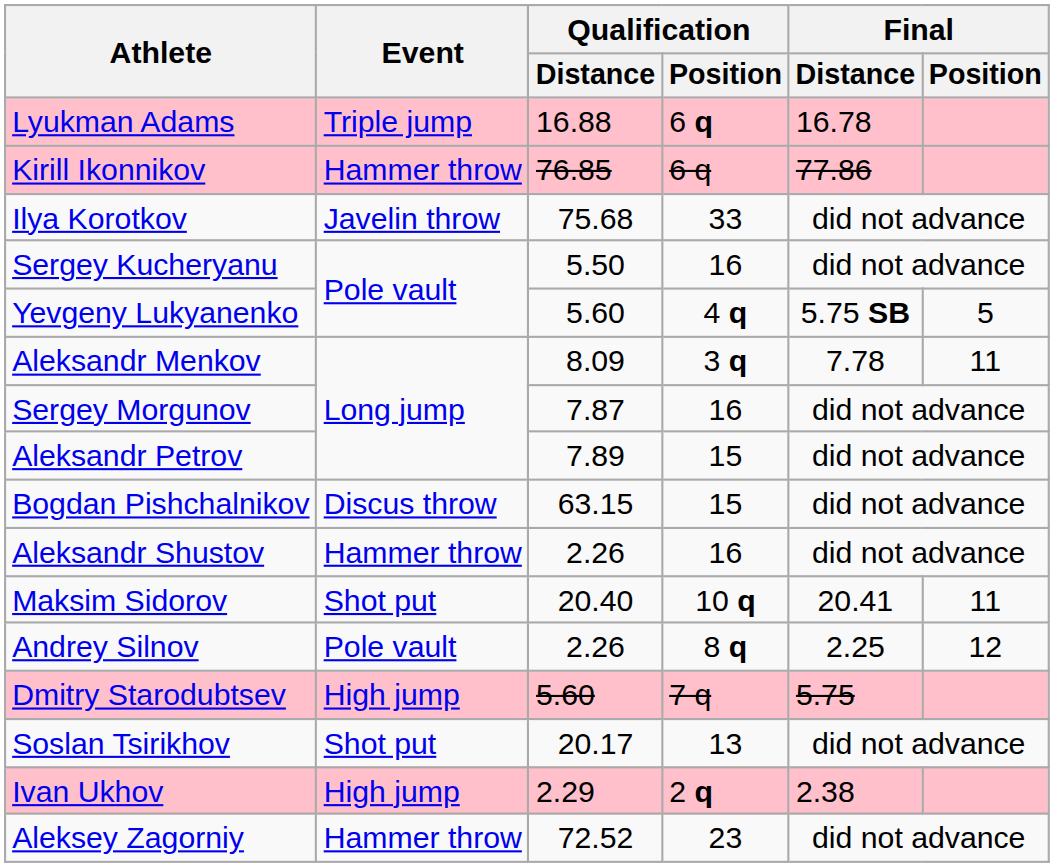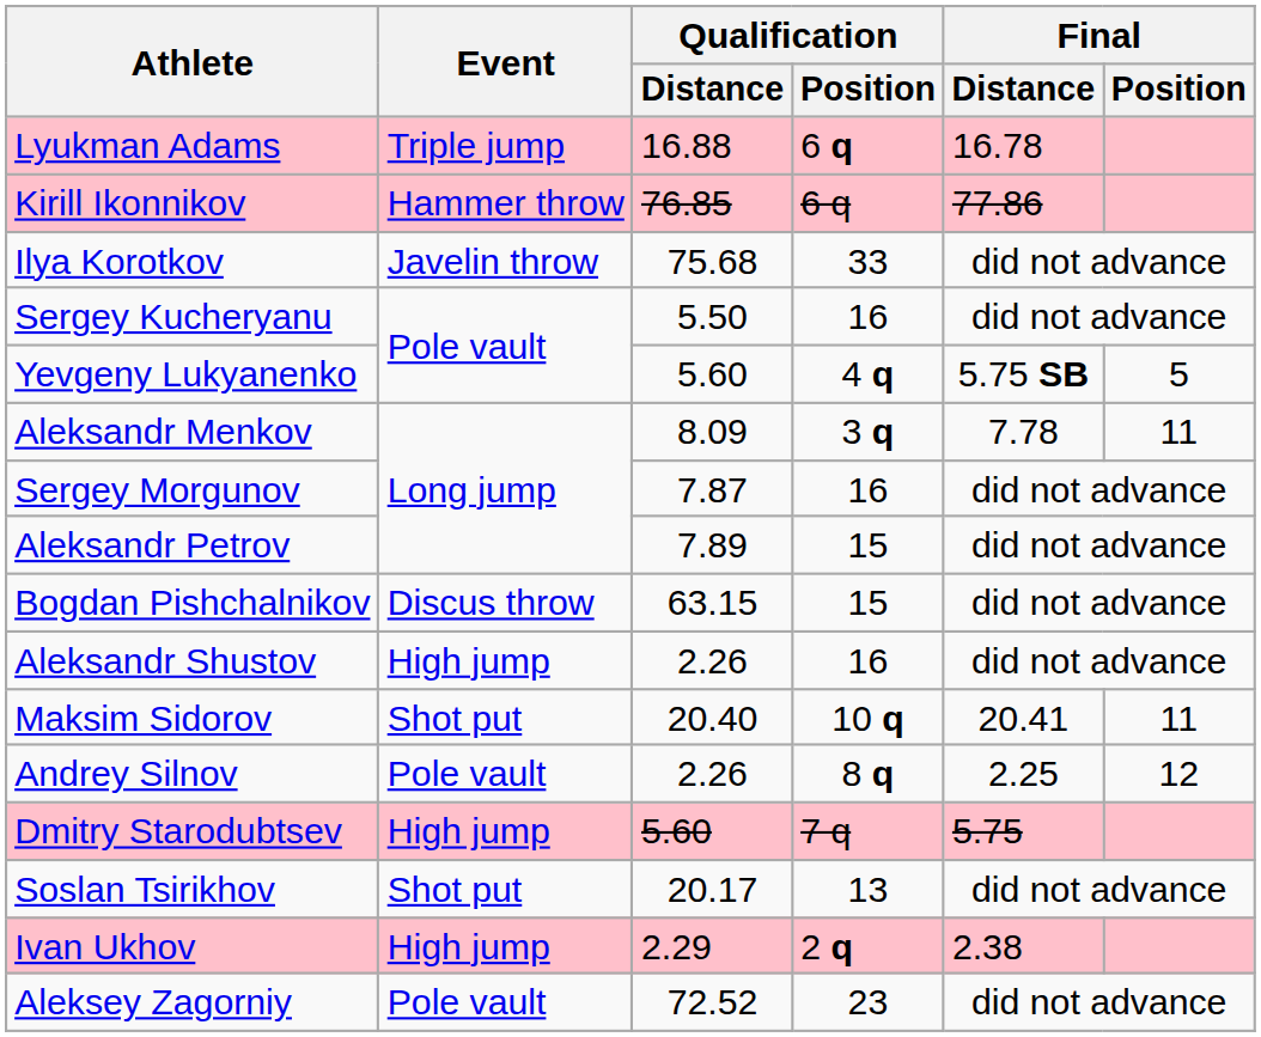Aleksandr Shustov | Event: Hammer throw -> High jump
Aleksey Zagorniy | Event: Hammer throw -> Pole vault
